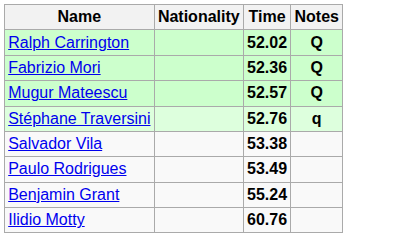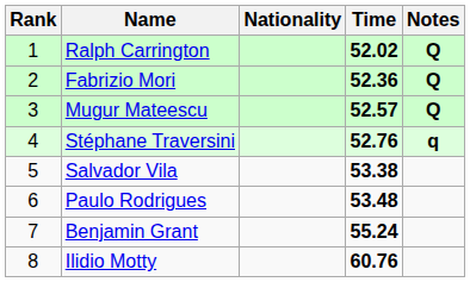+ column: Rank | 1 | 2 | 3 | 4 | 5 | 6 | 7 | 8
Paulo Rodrigues | Time: 53.49 -> 53.48
